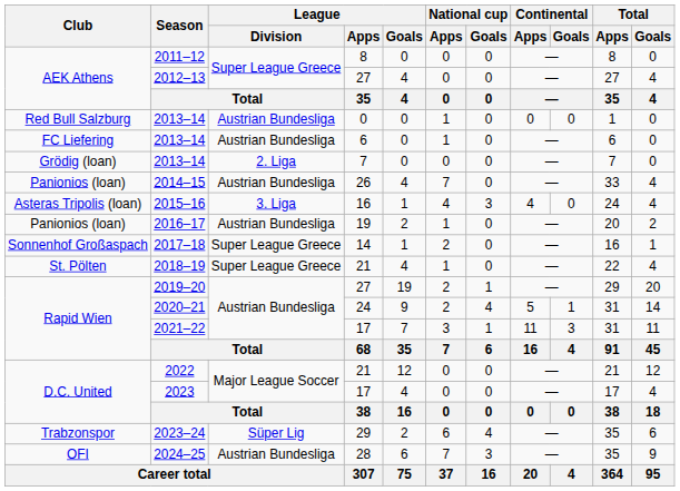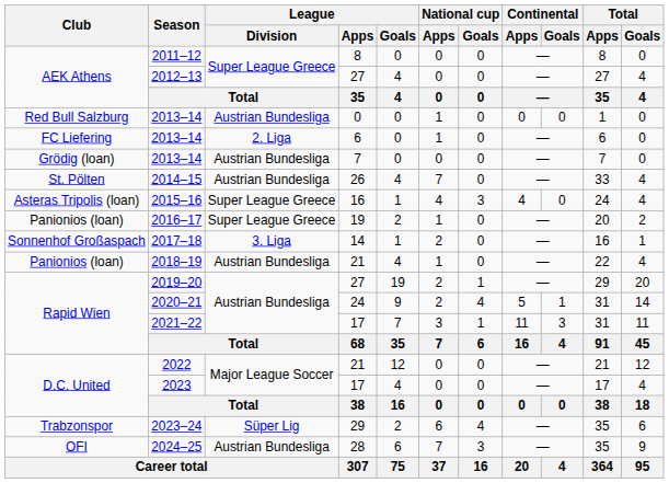2013–14 / 6 | League / Division: Austrian Bundesliga -> 2. Liga
2013–14 / 7 | League / Division: 2. Liga -> Austrian Bundesliga
2014–15 | Club: Panionios (loan) -> St. Pölten
2015–16 | League / Division: 3. Liga -> Super League Greece
2016–17 | League / Division: Austrian Bundesliga -> Super League Greece
2017–18 | League / Division: Super League Greece -> 3. Liga
2018–19 | Club: St. Pölten -> Panionios (loan)
2018–19 | League / Division: Super League Greece -> Austrian Bundesliga
